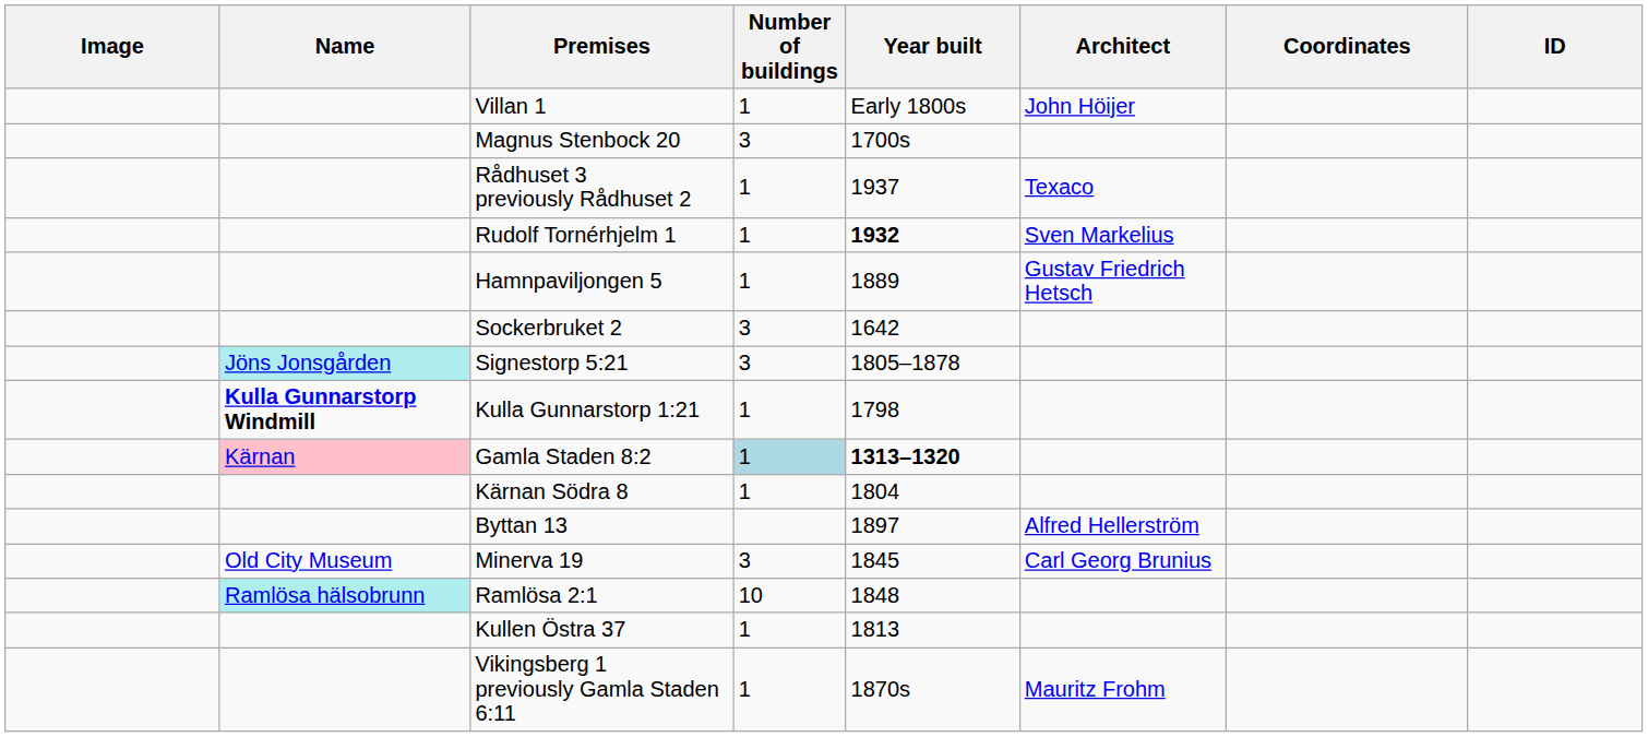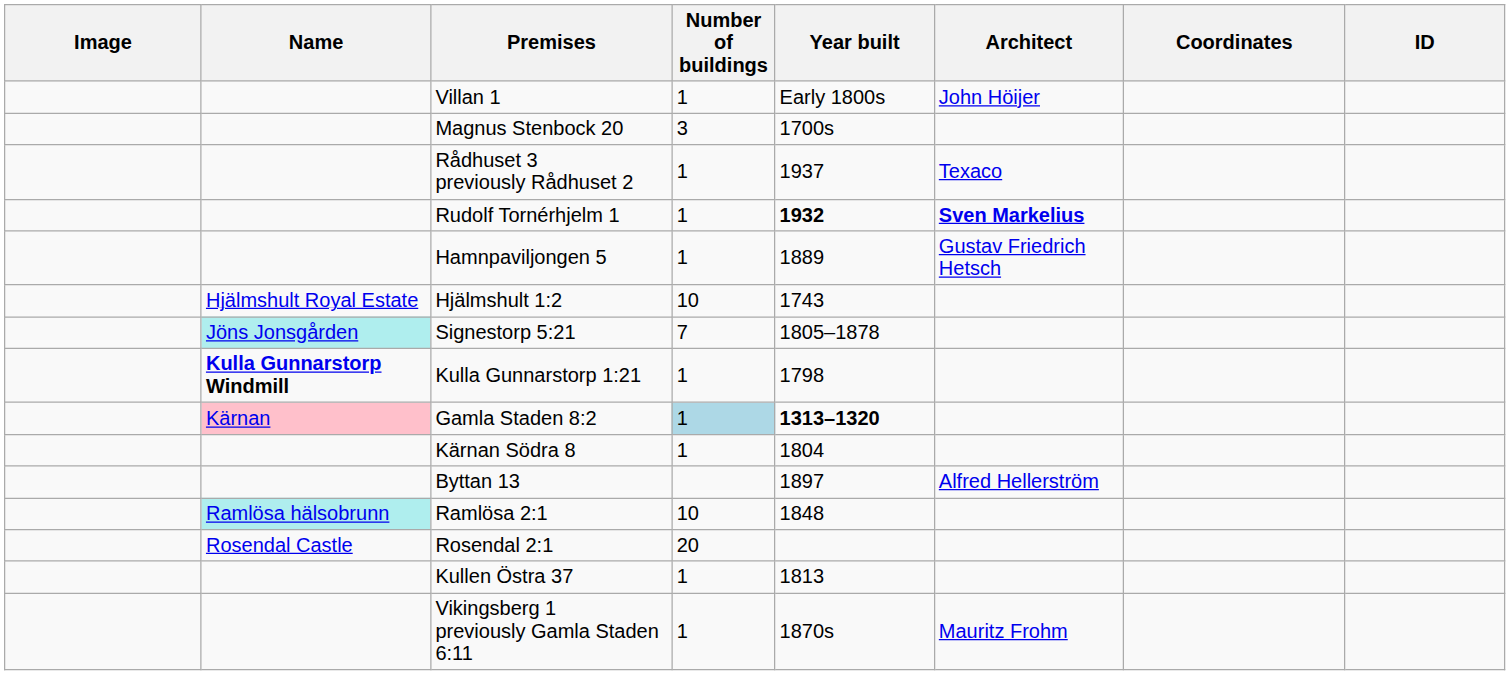Rudolf Tornérhjelm 1 | Architect: normal -> bold
+ row: Hjälmshult Royal Estate | Hjälmshult 1:2 | 10 | 1743
- row: Sockerbruket 2 | 3 | 1642
Signestorp 5:21 | Number of buildings: 3 -> 7
- row: Old City Museum | Minerva 19 | 3 | 1845 | Carl Georg Brunius
+ row: Rosendal Castle | Rosendal 2:1 | 20
